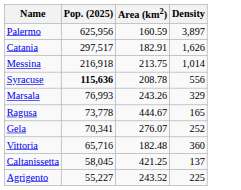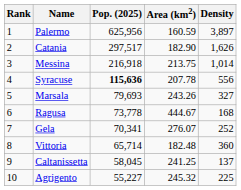+ column: Rank | 1 | 2 | 3 | 4 | 5 | 6 | 7 | 8 | 9 | 10
Catania | Area (km2): 182.91 -> 182.90
Syracuse | Area (km2): 208.78 -> 207.78
Marsala | Pop. (2025): 76,993 -> 79,693
Marsala | Density: 329 -> 327
Ragusa | Density: 165 -> 168
Vittoria | Pop. (2025): 65,716 -> 65,714
Caltanissetta | Area (km2): 421.25 -> 241.25
Agrigento | Area (km2): 243.52 -> 245.32
